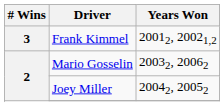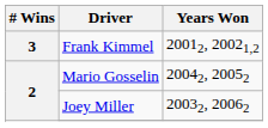Mario Gosselin | Years Won: 20032, 20062 -> 20042, 20052
Joey Miller | Years Won: 20042, 20052 -> 20032, 20062
